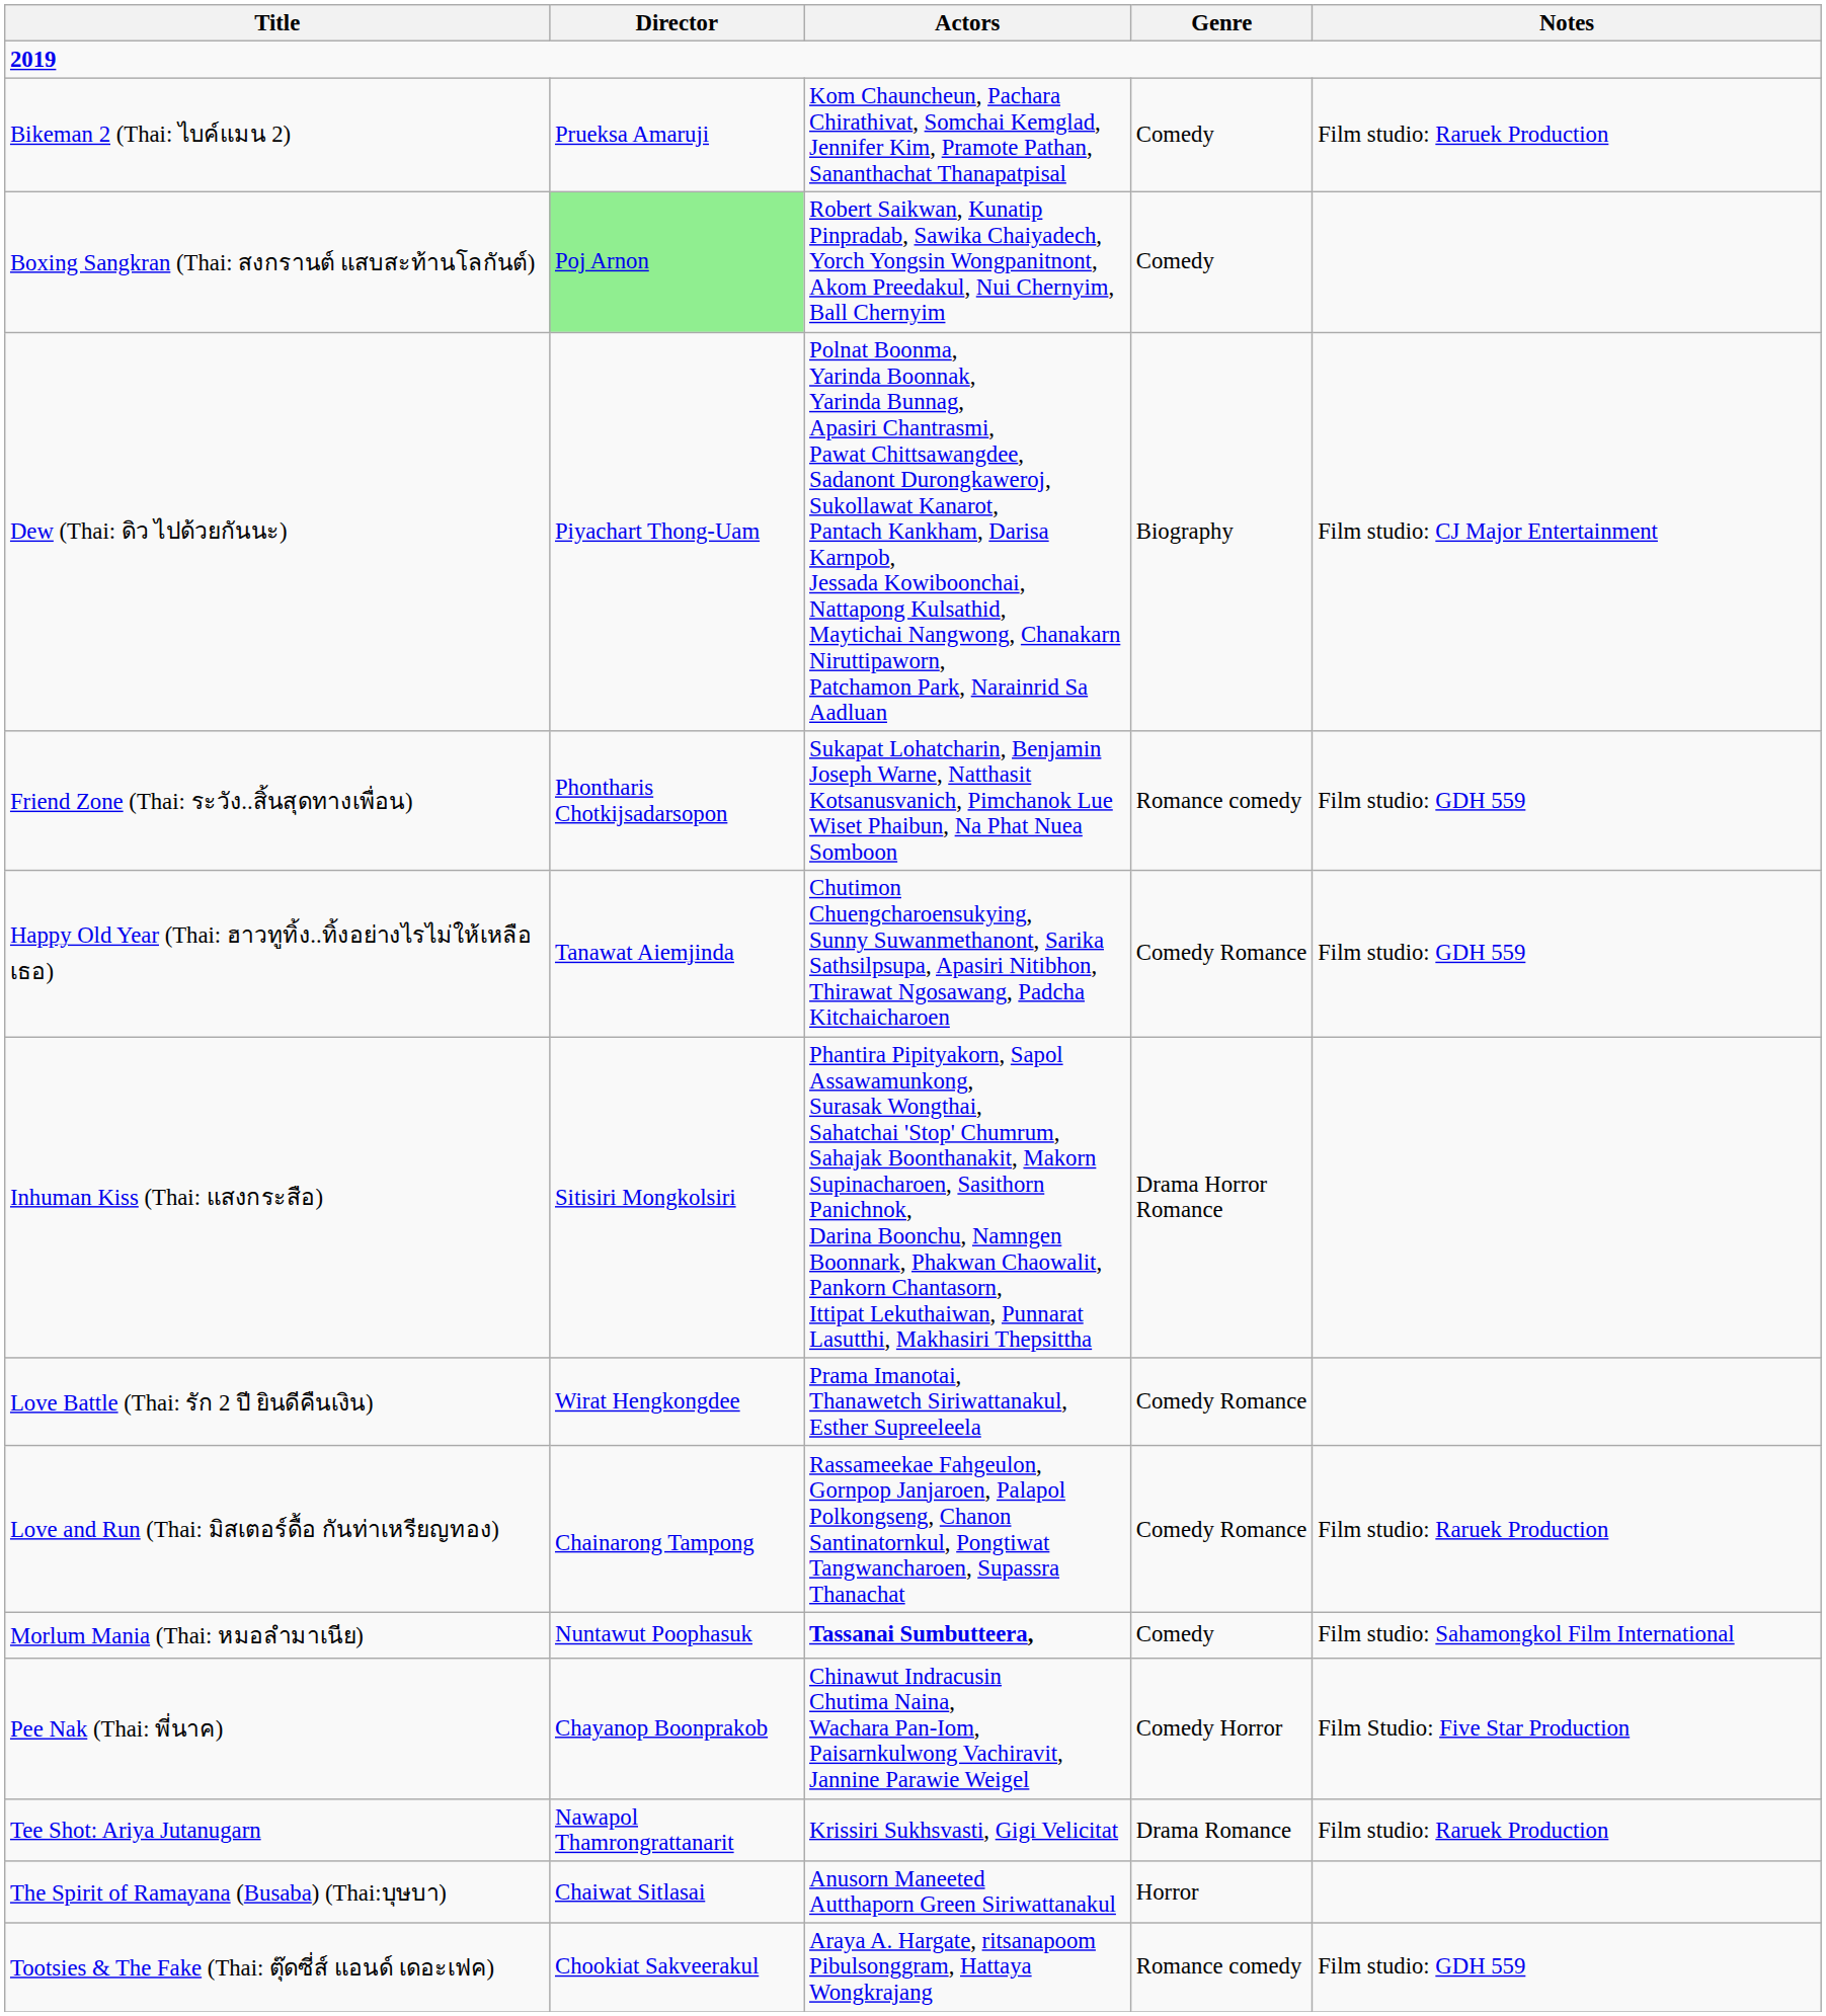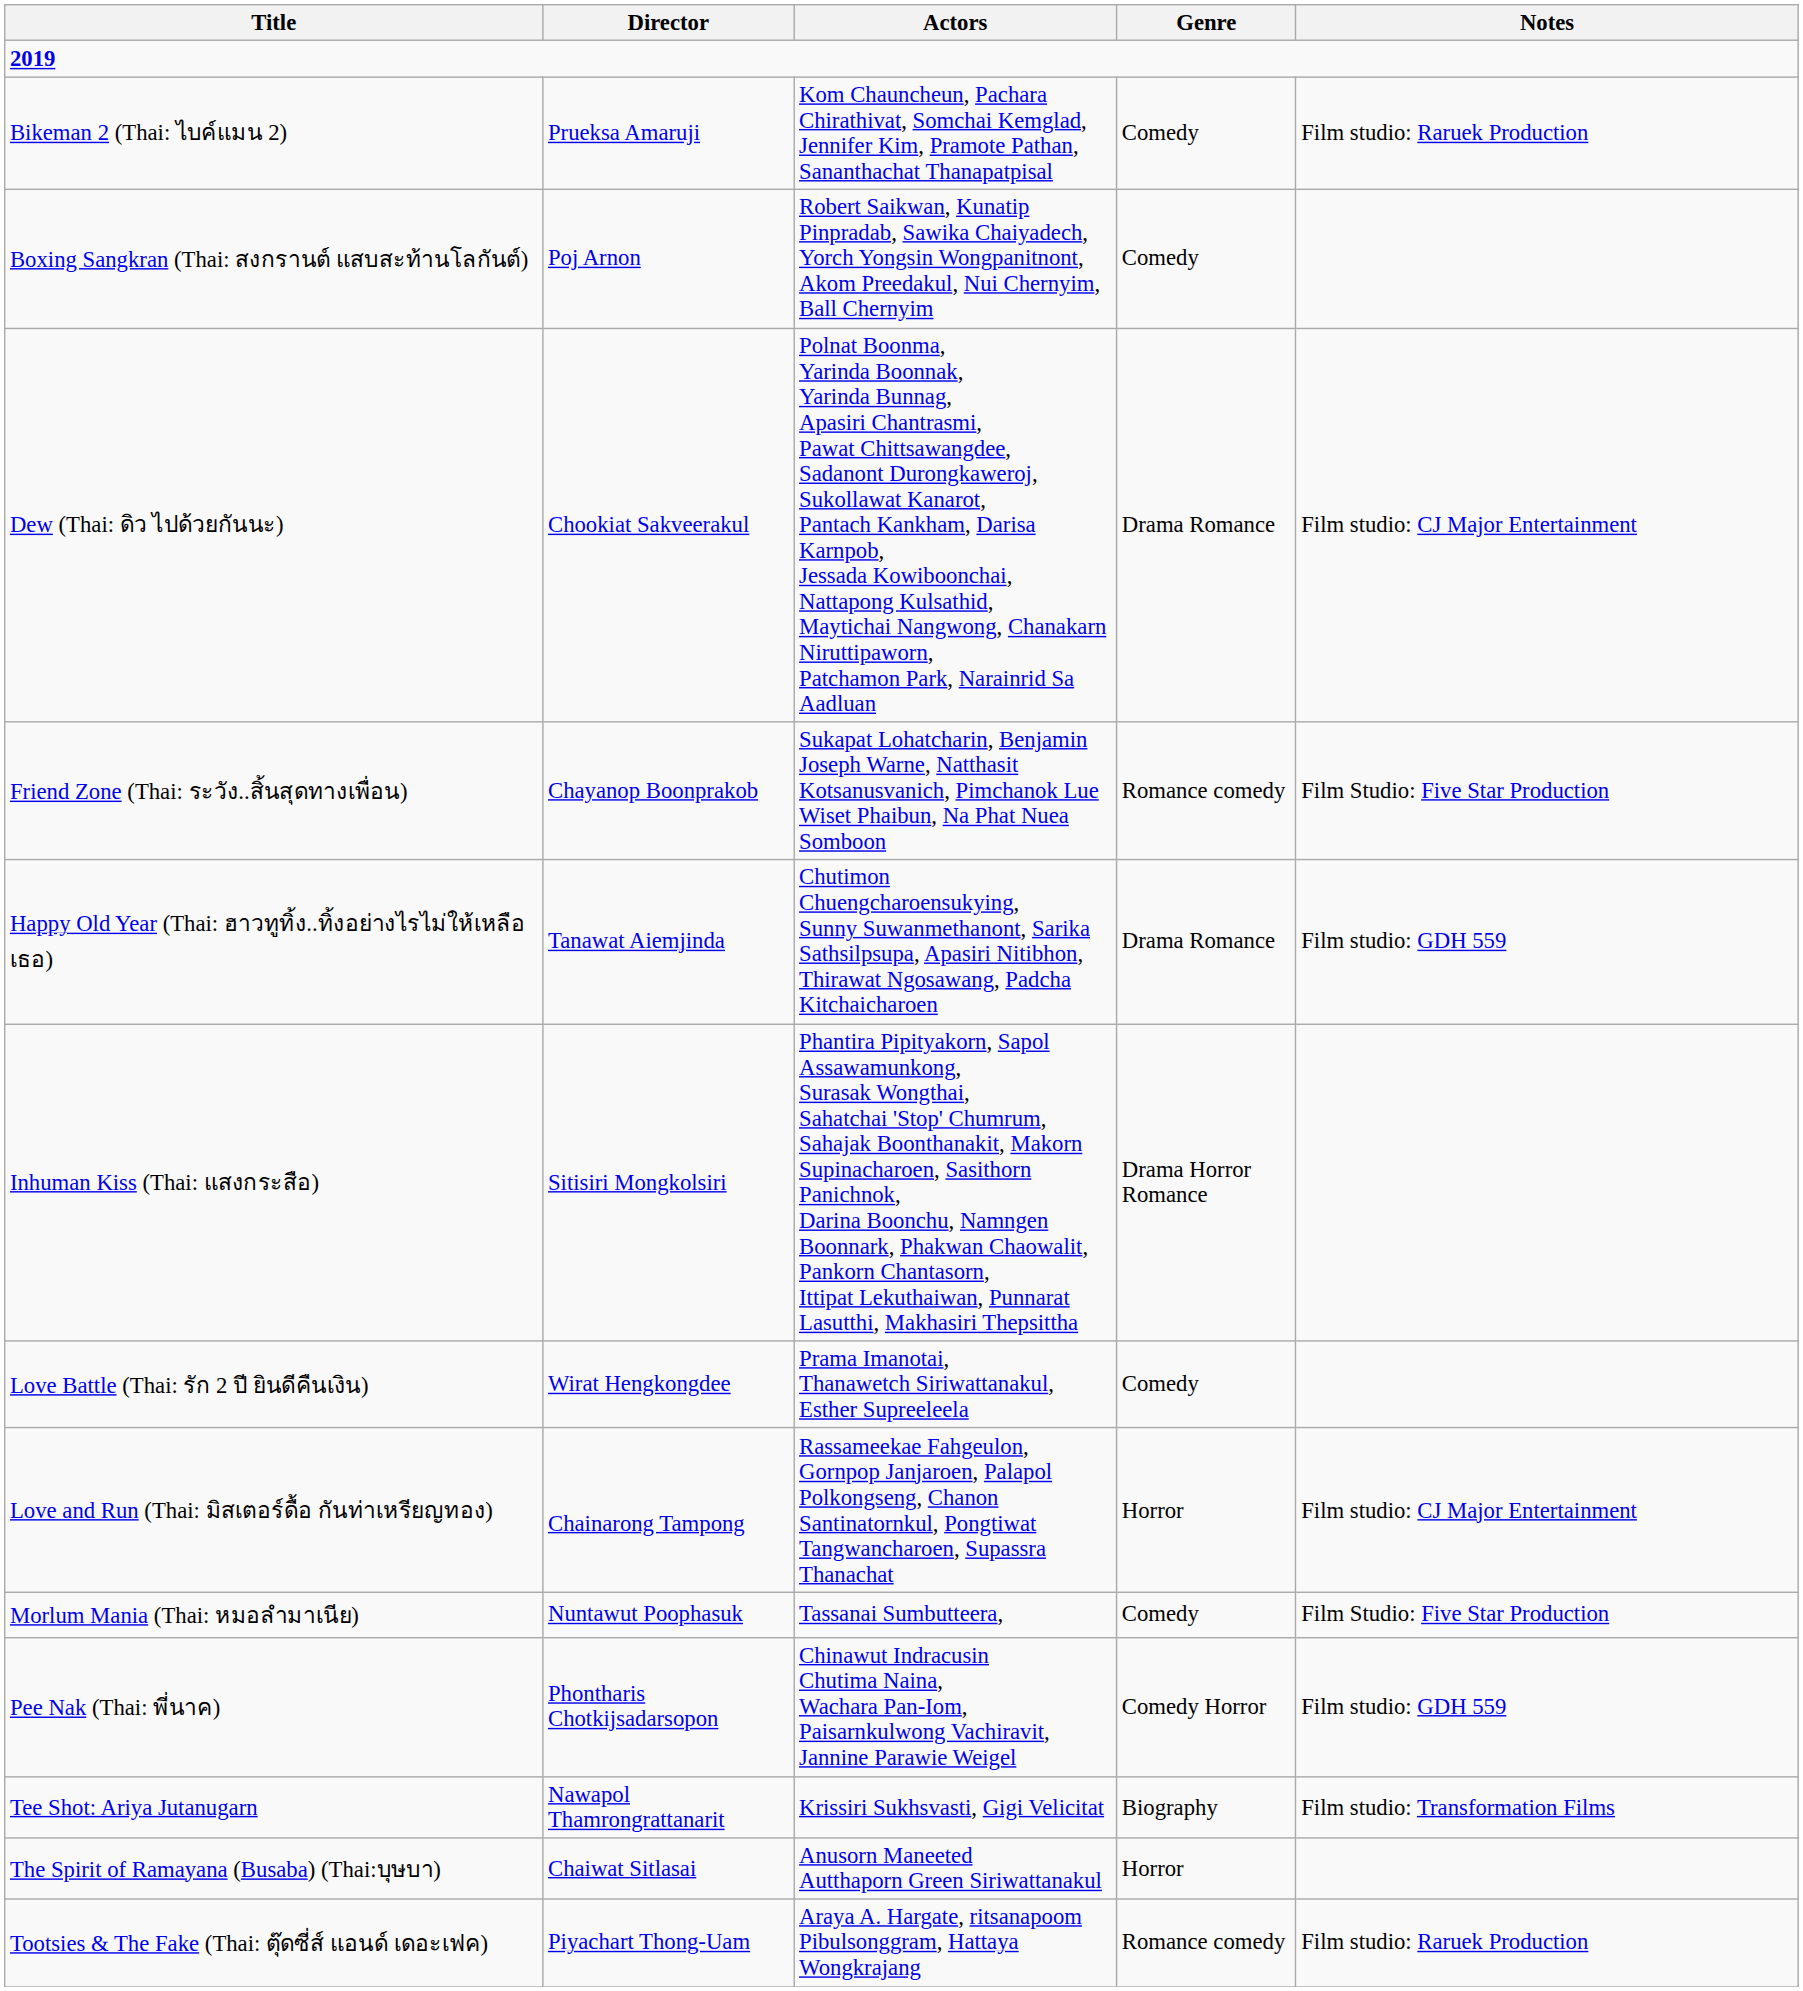Boxing Sangkran (Thai: สงกรานต์ แสบสะท้านโลกันต์) | Director: lightgreen background -> no background
Dew (Thai: ดิว ไปด้วยกันนะ) | Director: Piyachart Thong-Uam -> Chookiat Sakveerakul
Dew (Thai: ดิว ไปด้วยกันนะ) | Genre: Biography -> Drama Romance
Friend Zone (Thai: ระวัง..สิ้นสุดทางเพื่อน) | Director: Phontharis Chotkijsadarsopon -> Chayanop Boonprakob
Friend Zone (Thai: ระวัง..สิ้นสุดทางเพื่อน) | Notes: Film studio: GDH 559 -> Film Studio: Five Star Production
Happy Old Year (Thai: ฮาวทูทิ้ง..ทิ้งอย่างไรไม่ให้เหลือเธอ) | Genre: Comedy Romance -> Drama Romance
Love Battle (Thai: รัก 2 ปี ยินดีคืนเงิน) | Genre: Comedy Romance -> Comedy
Love and Run (Thai: มิสเตอร์ดื้อ กันท่าเหรียญทอง) | Genre: Comedy Romance -> Horror
Love and Run (Thai: มิสเตอร์ดื้อ กันท่าเหรียญทอง) | Notes: Film studio: Raruek Production -> Film studio: CJ Major Entertainment
Morlum Mania (Thai: หมอลำมาเนีย) | Actors: bold -> normal
Morlum Mania (Thai: หมอลำมาเนีย) | Notes: Film studio: Sahamongkol Film International -> Film Studio: Five Star Production
Pee Nak (Thai: พี่นาค) | Director: Chayanop Boonprakob -> Phontharis Chotkijsadarsopon
Pee Nak (Thai: พี่นาค) | Notes: Film Studio: Five Star Production -> Film studio: GDH 559
Tee Shot: Ariya Jutanugarn | Genre: Drama Romance -> Biography
Tee Shot: Ariya Jutanugarn | Notes: Film studio: Raruek Production -> Film studio: Transformation Films
Tootsies & The Fake (Thai: ตุ๊ดซี่ส์ แอนด์ เดอะเฟค) | Director: Chookiat Sakveerakul -> Piyachart Thong-Uam
Tootsies & The Fake (Thai: ตุ๊ดซี่ส์ แอนด์ เดอะเฟค) | Notes: Film studio: GDH 559 -> Film studio: Raruek Production
